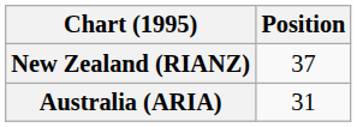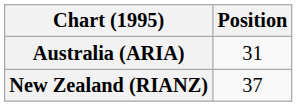rows swapped: Australia (ARIA) <-> New Zealand (RIANZ)
